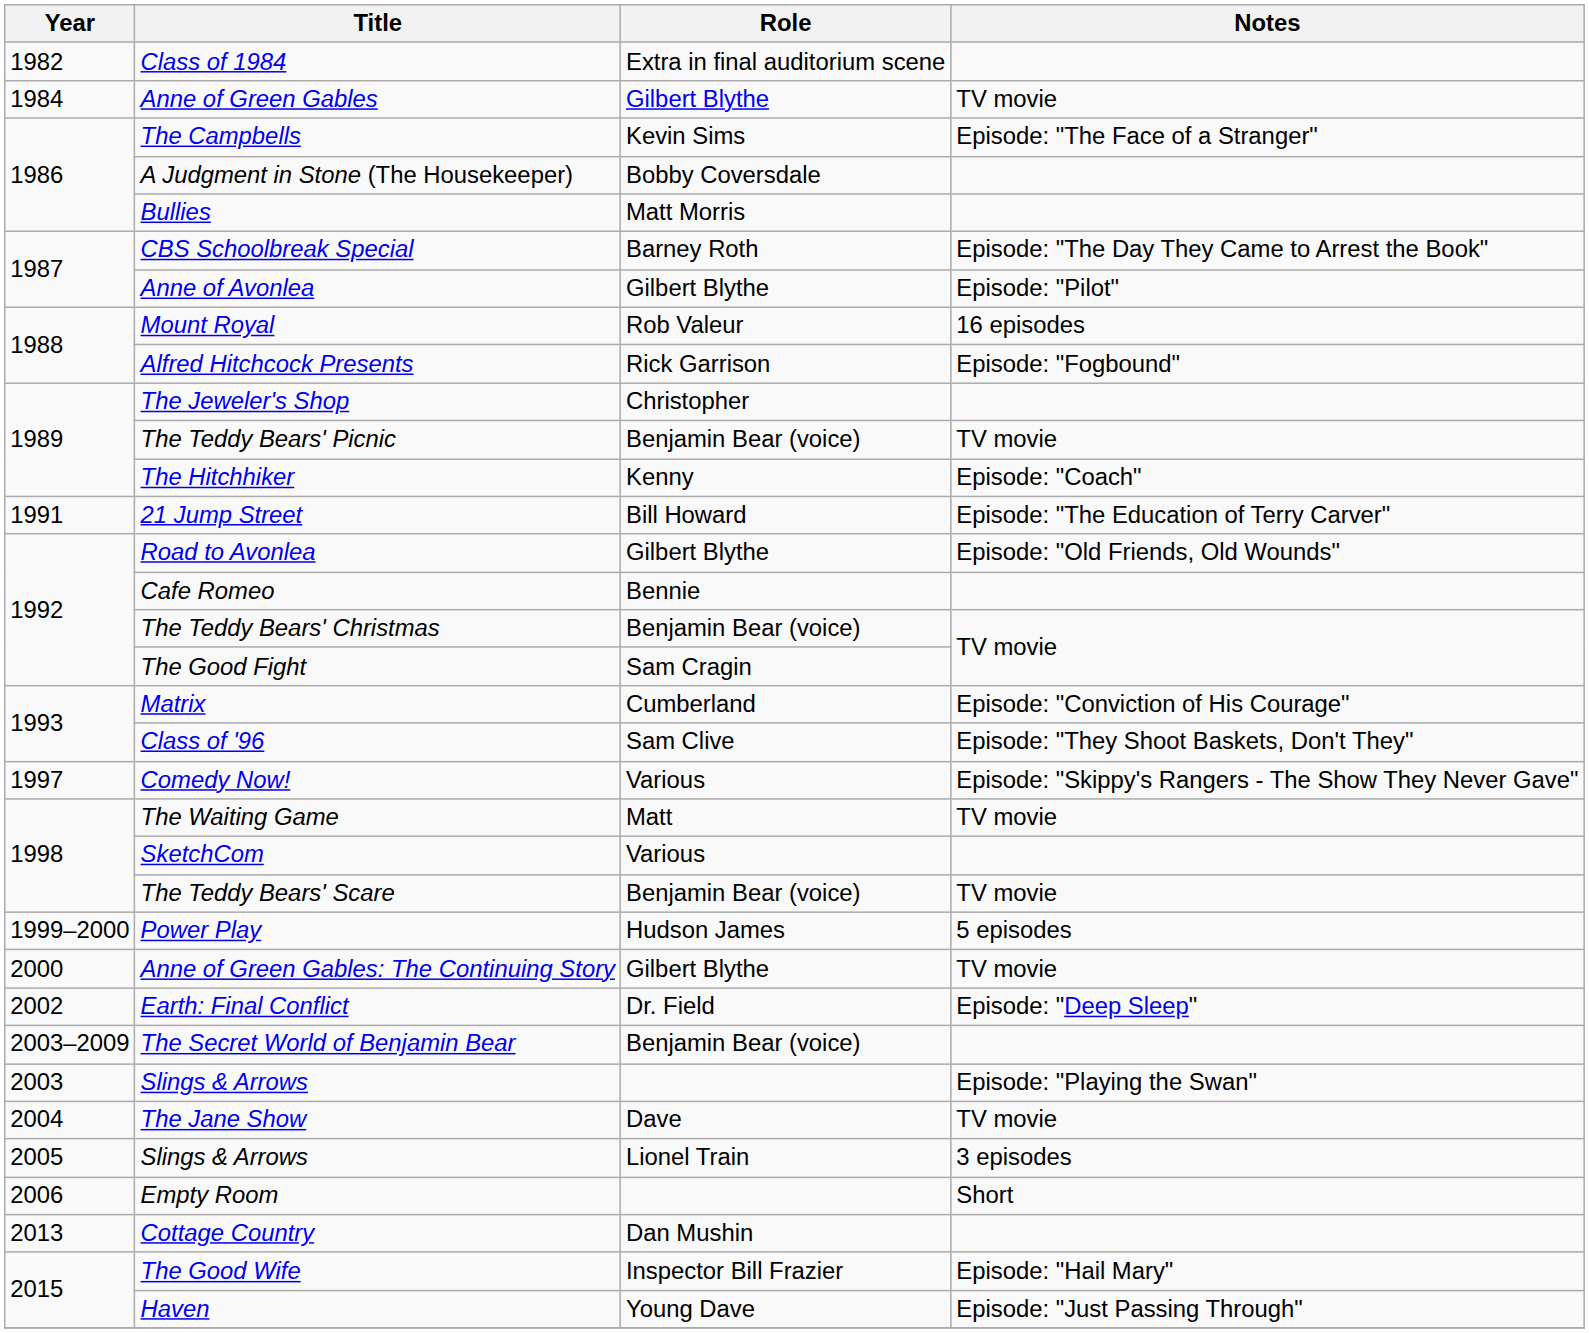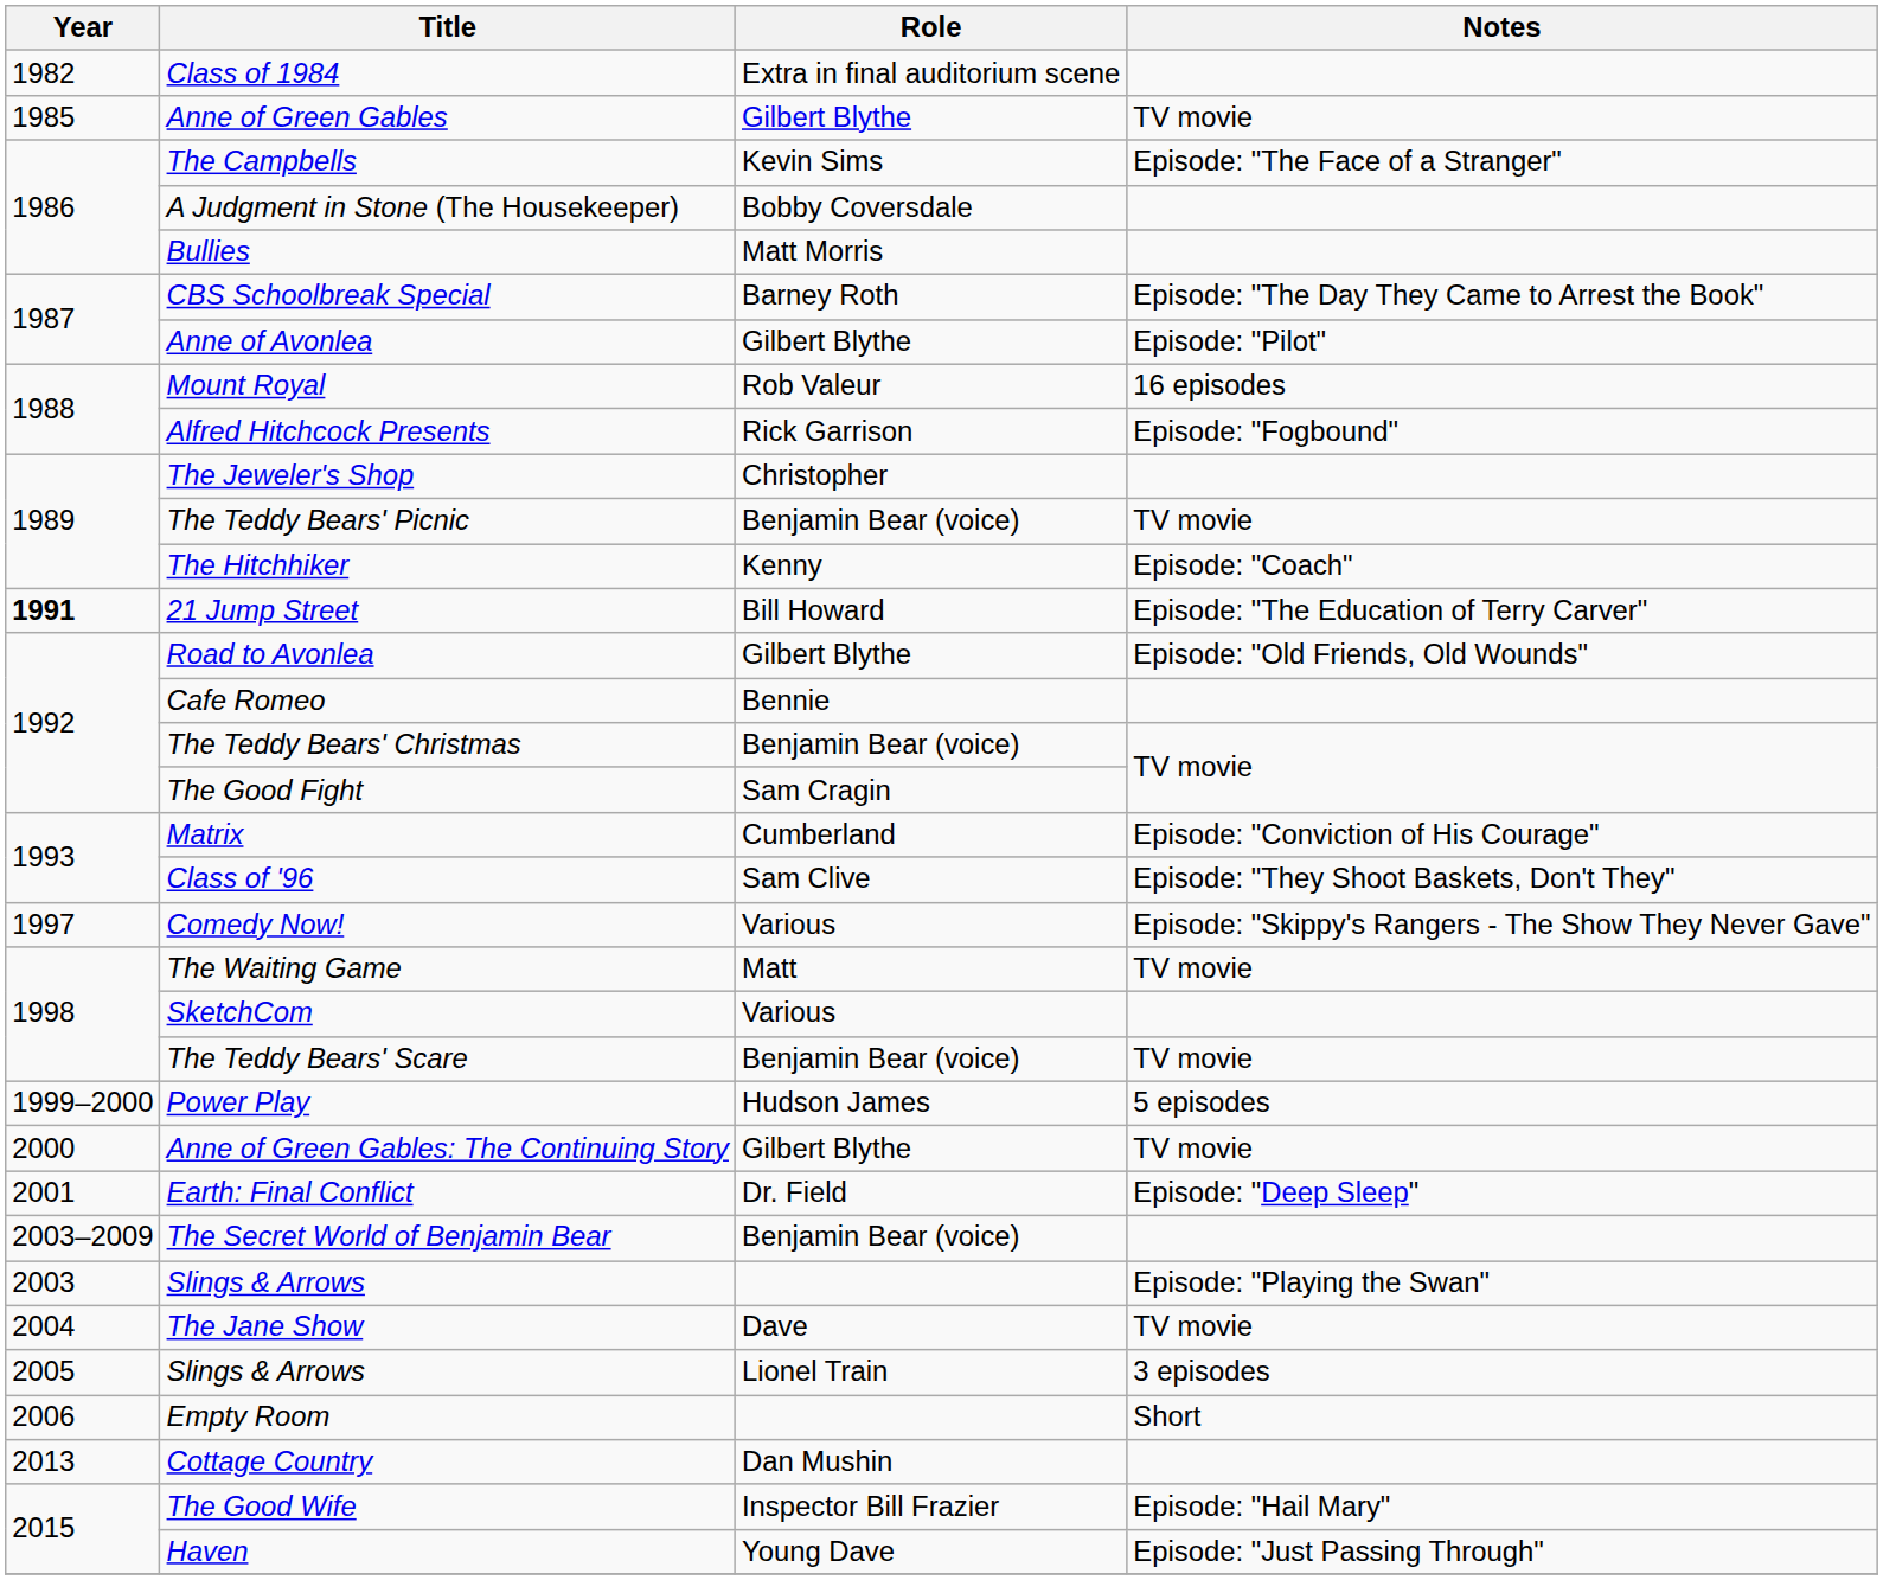Anne of Green Gables | Year: 1984 -> 1985
21 Jump Street | Year: normal -> bold
Earth: Final Conflict | Year: 2002 -> 2001
